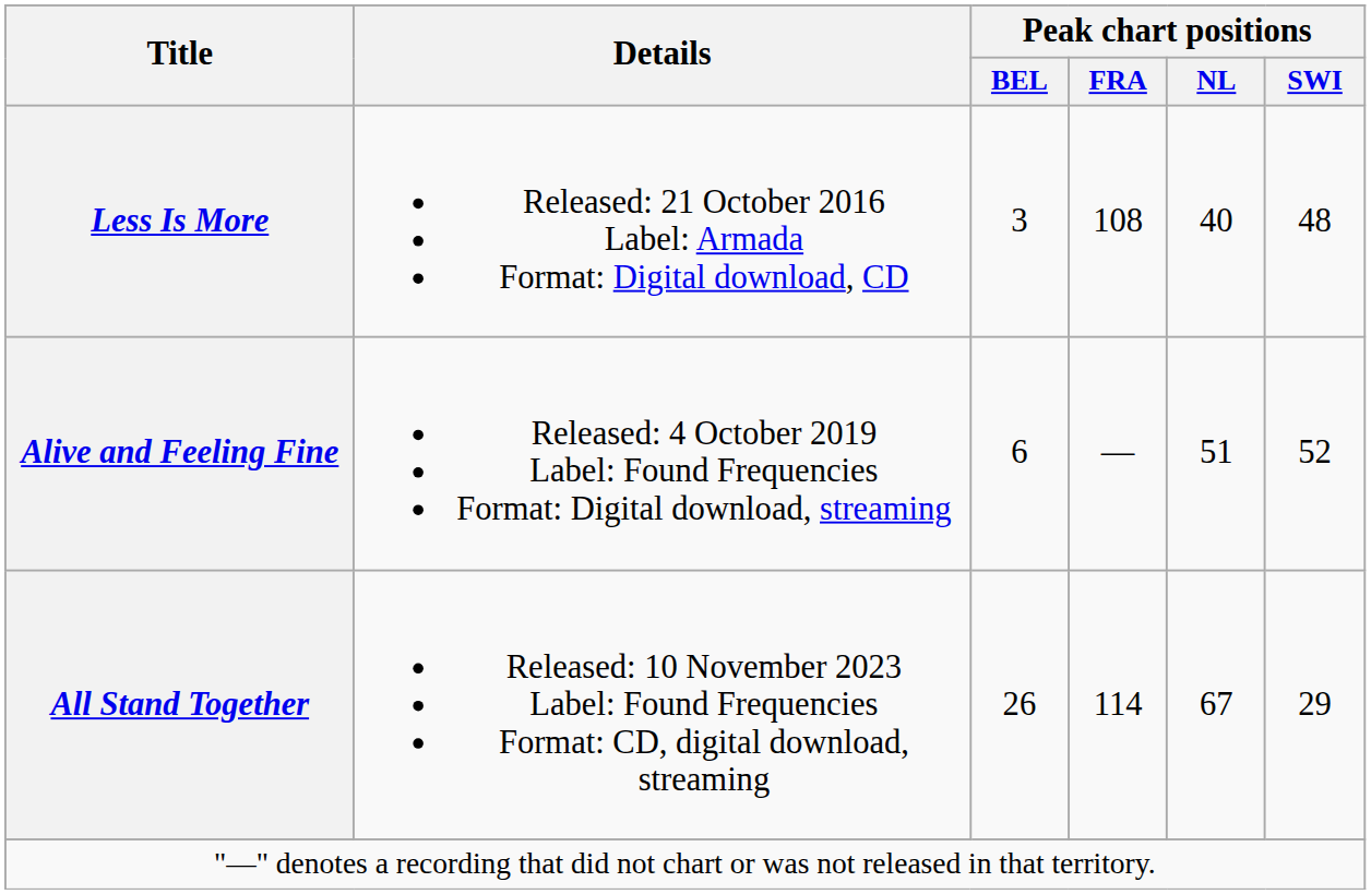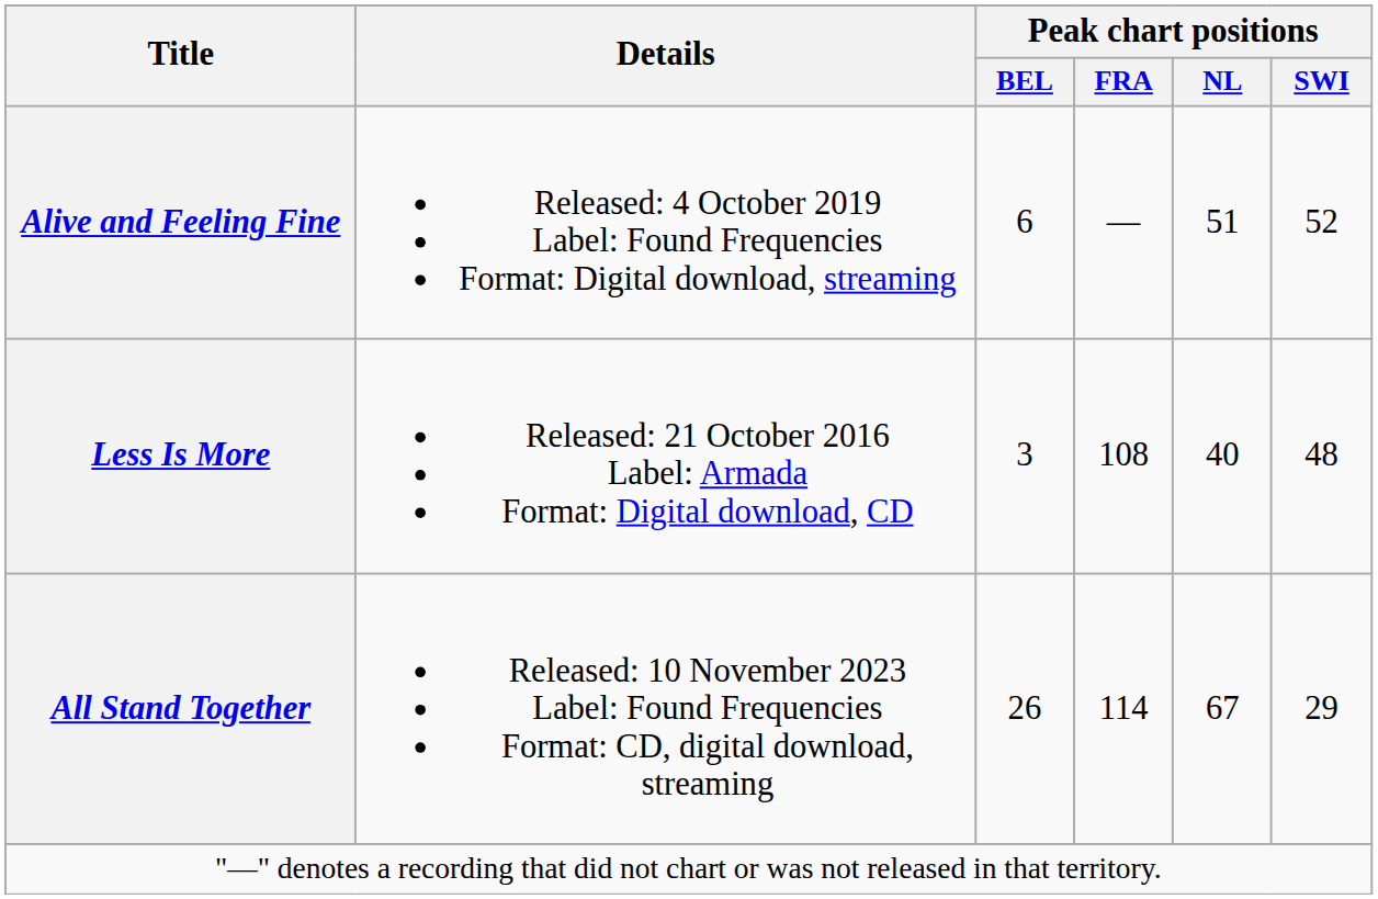rows swapped: Less Is More <-> Alive and Feeling Fine
